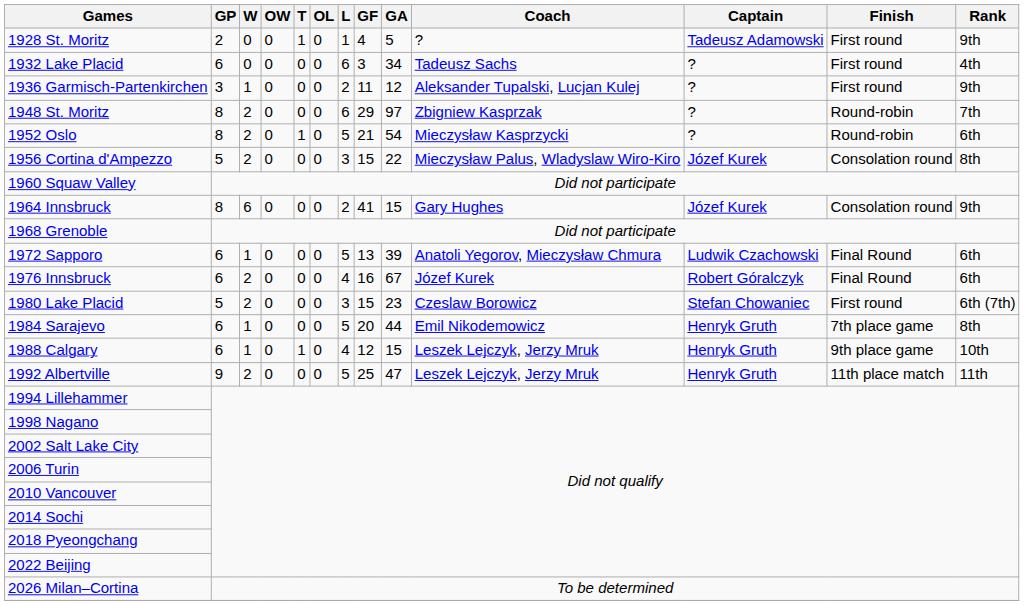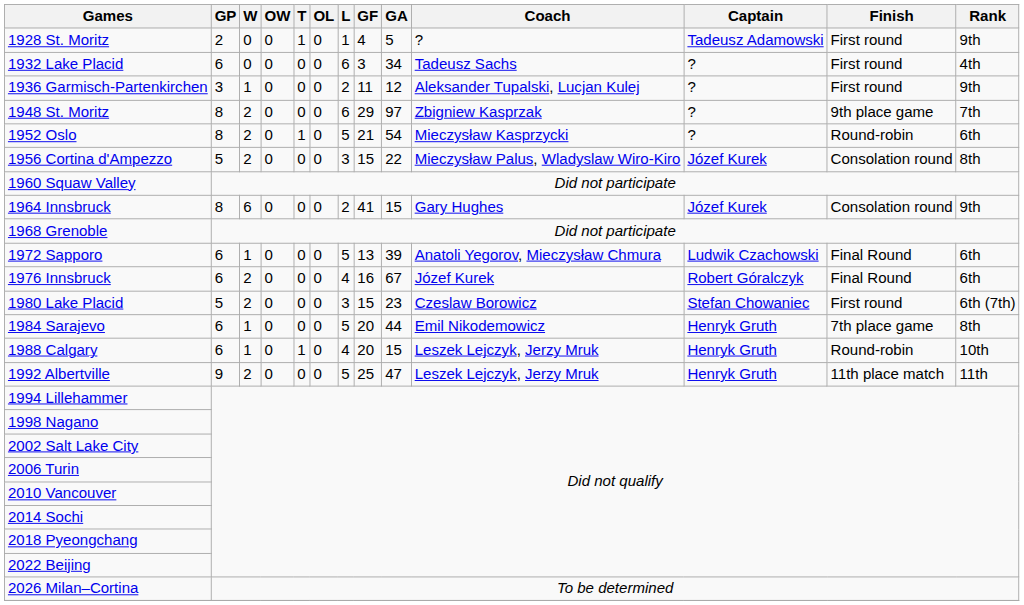1948 St. Moritz | Finish: Round-robin -> 9th place game
1988 Calgary | GF: 12 -> 20
1988 Calgary | Finish: 9th place game -> Round-robin
